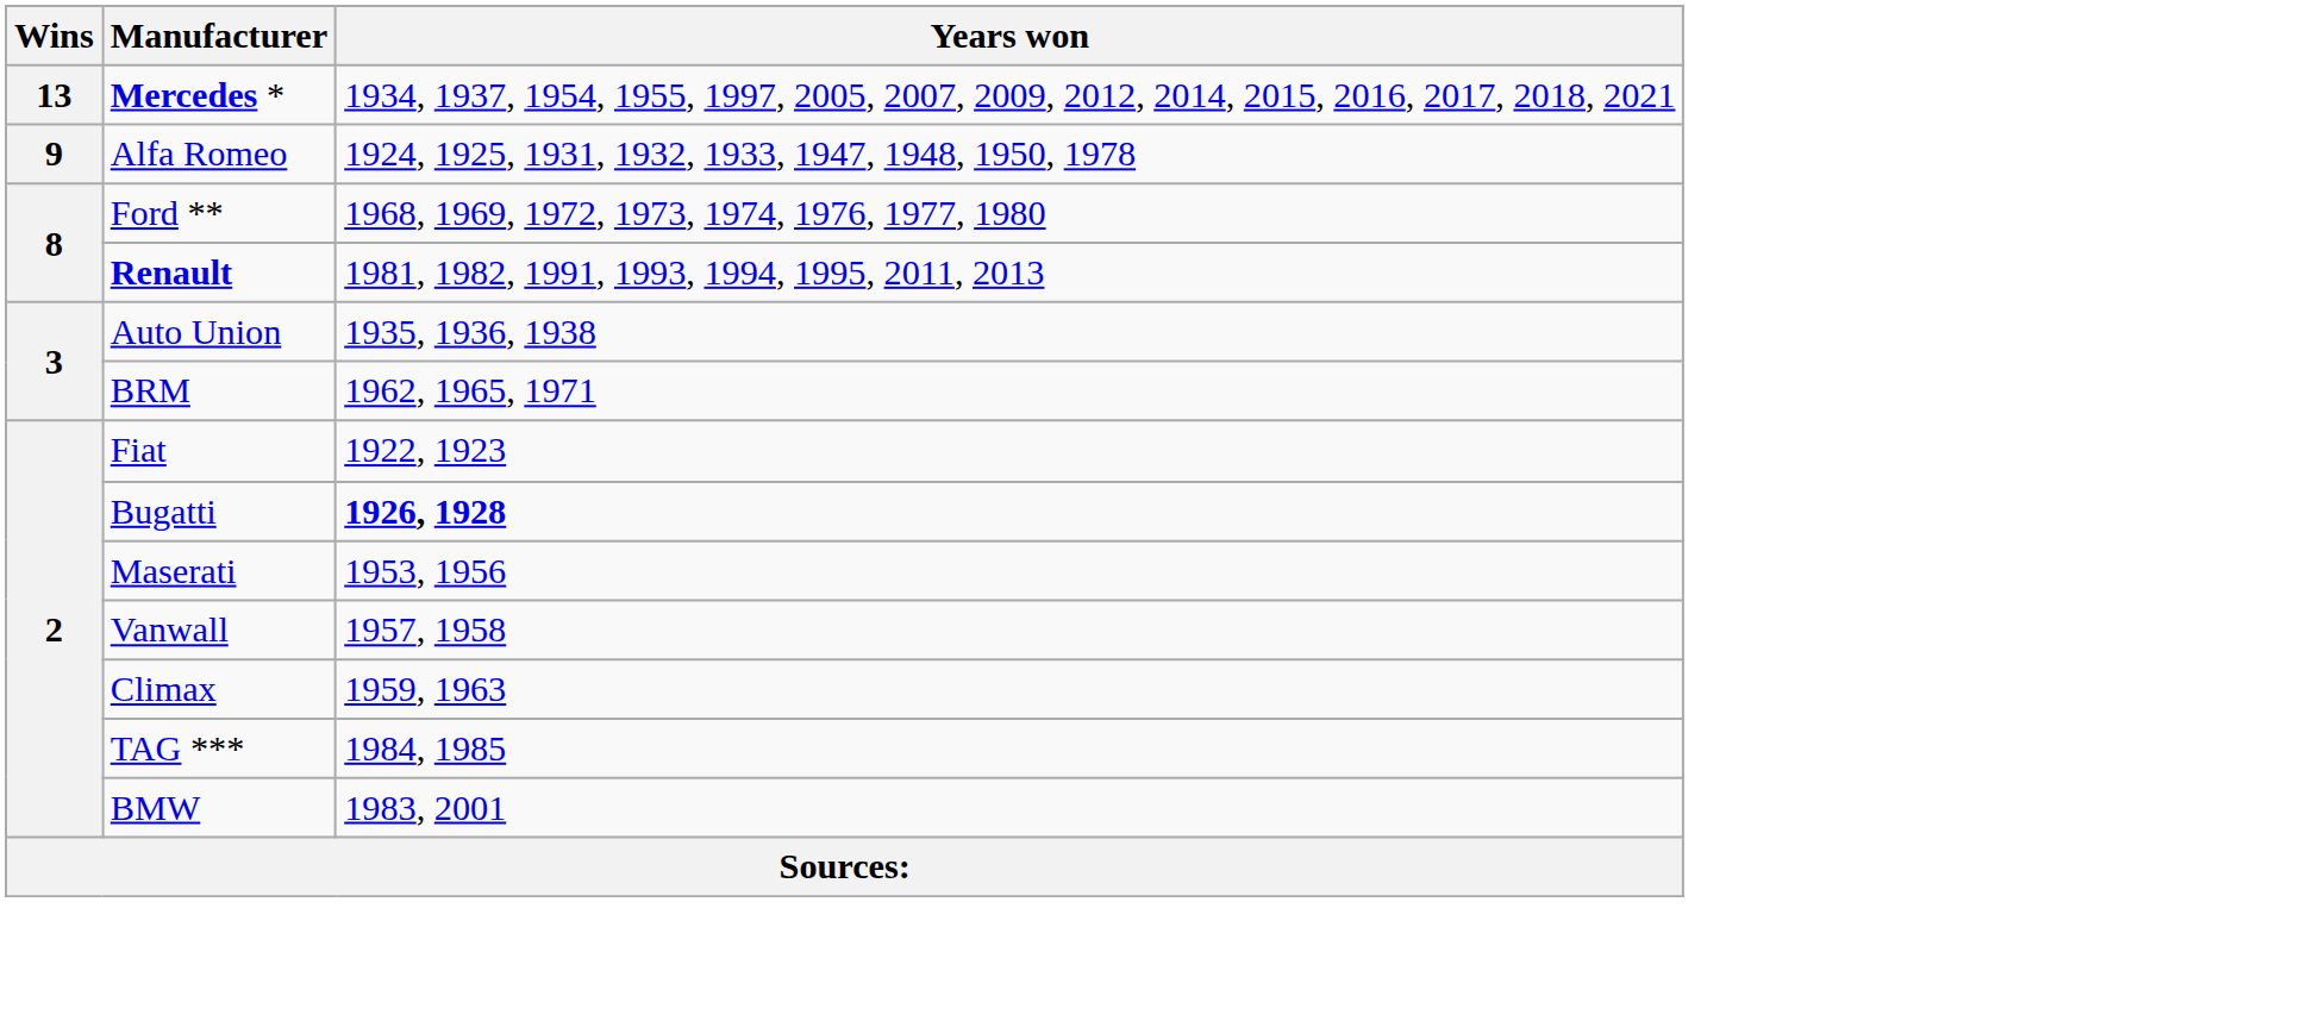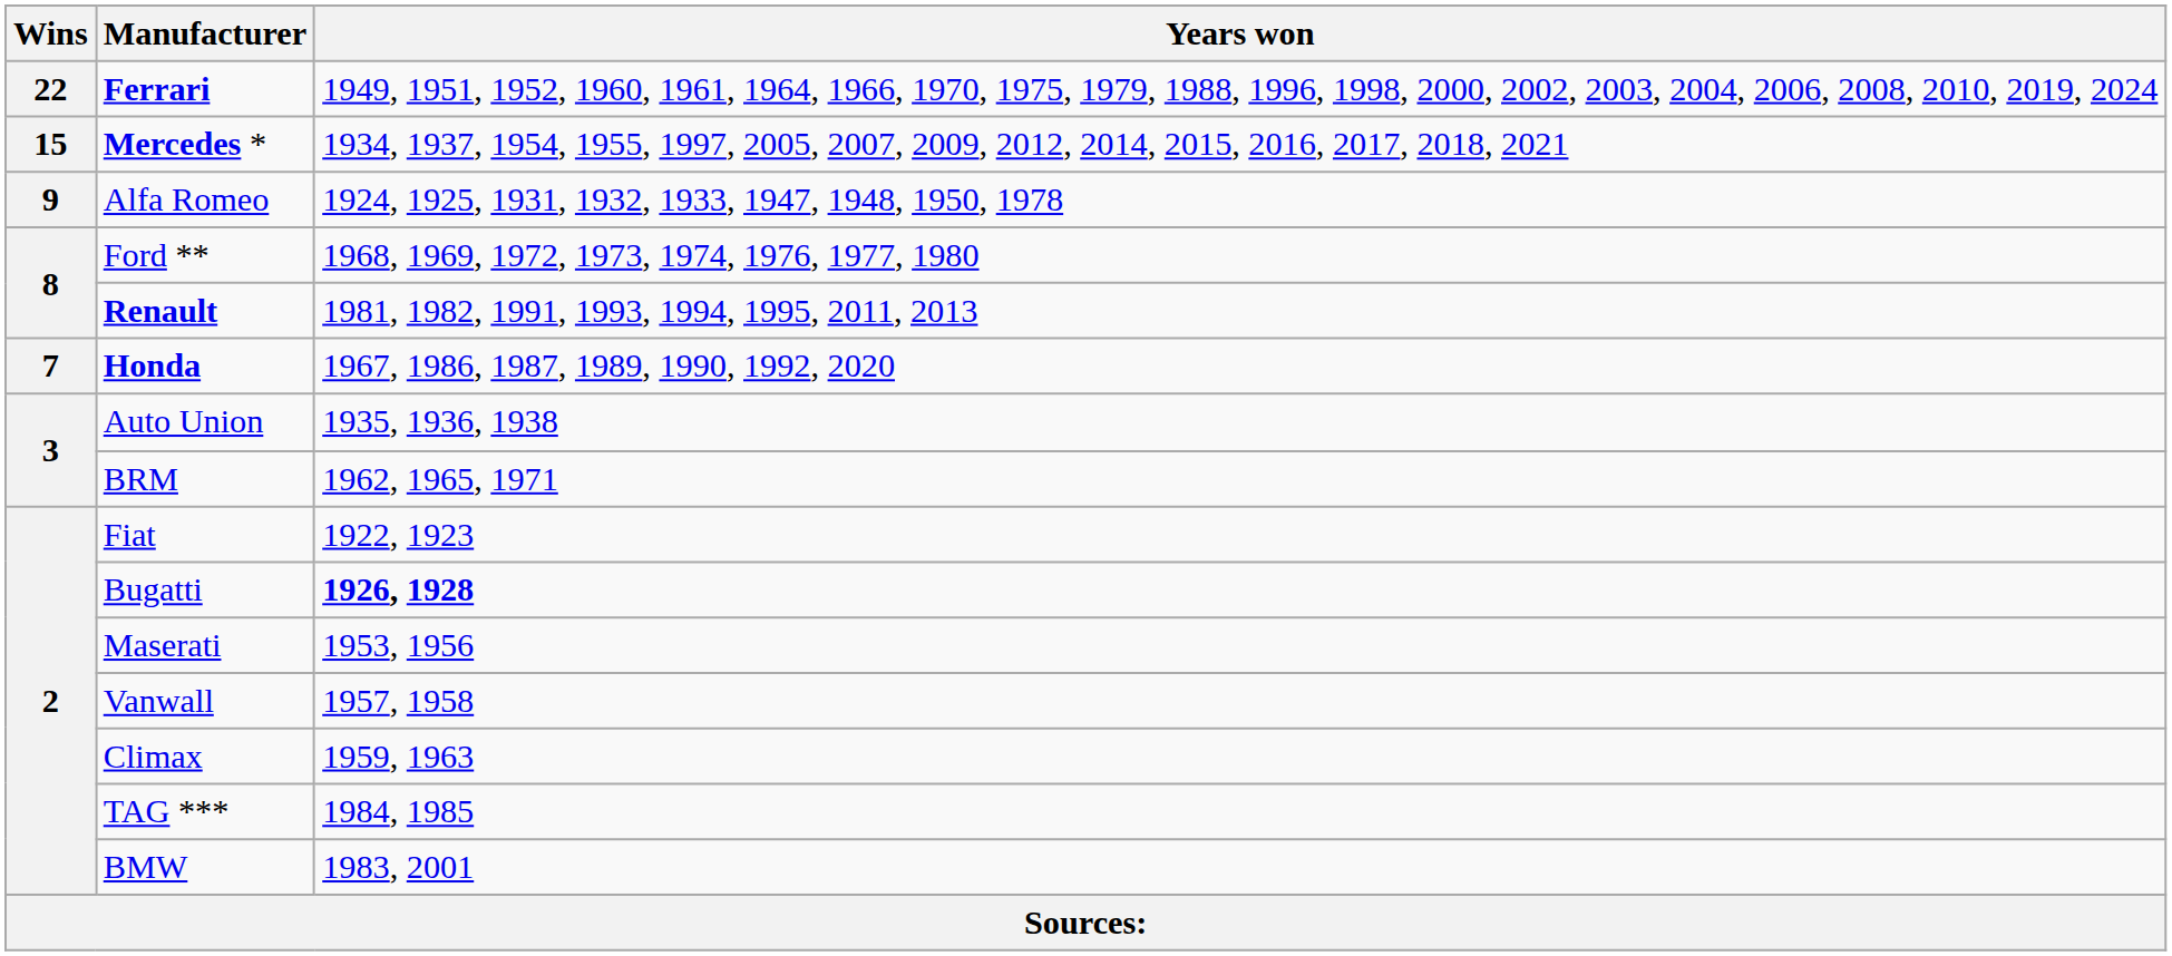+ row: 22 | Ferrari | 1949, 1951, 1952, 1960, 1961, 1964, 1966, 1970, 1975, 1979, 1988, 1996, 1998, 2000, 2002, 2003, 2004, 2006, 2008, 2010, 2019, 2024
Mercedes * | Wins: 13 -> 15
+ row: 7 | Honda | 1967, 1986, 1987, 1989, 1990, 1992, 2020
